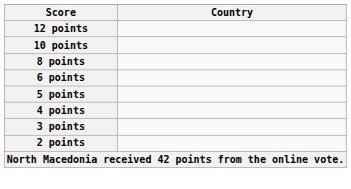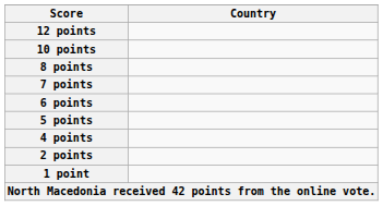+ row: 7 points
- row: 3 points
+ row: 1 point
